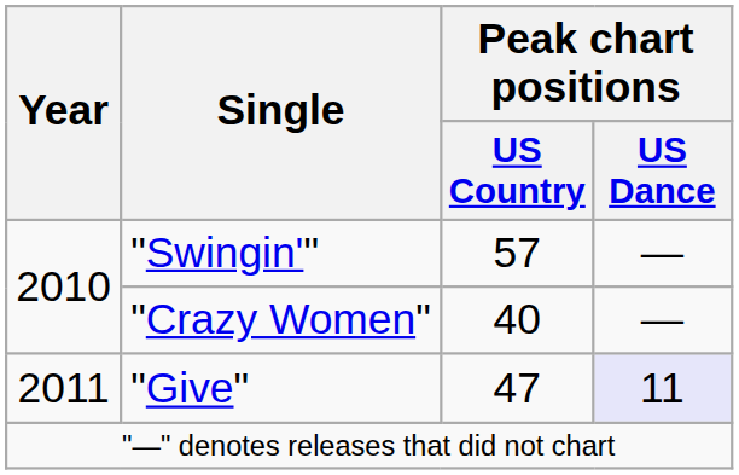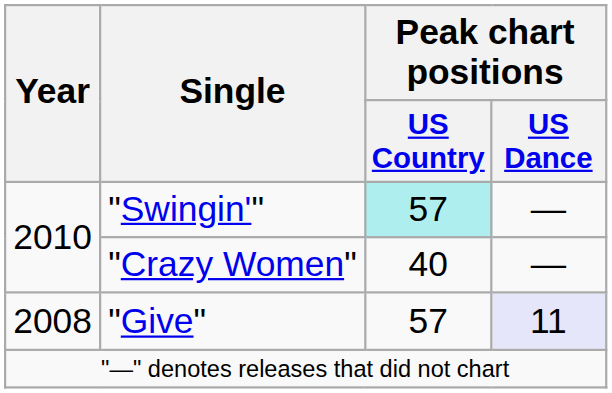"Swingin'" | Peak chart positions / US Country: no background -> paleturquoise background
"Give" | Year: 2011 -> 2008
"Give" | Peak chart positions / US Country: 47 -> 57
